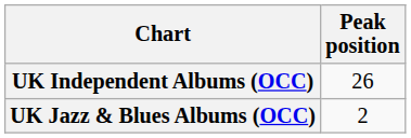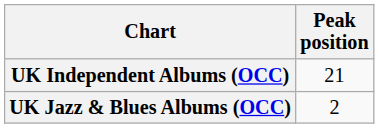UK Independent Albums (OCC) | Peak position: 26 -> 21
